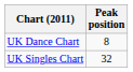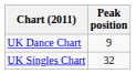UK Dance Chart | Peak position: 8 -> 9
